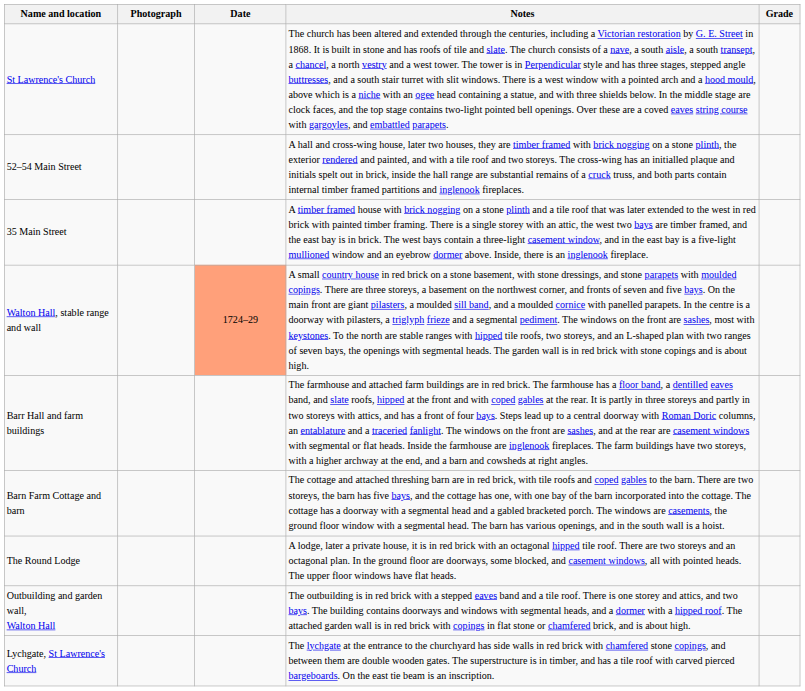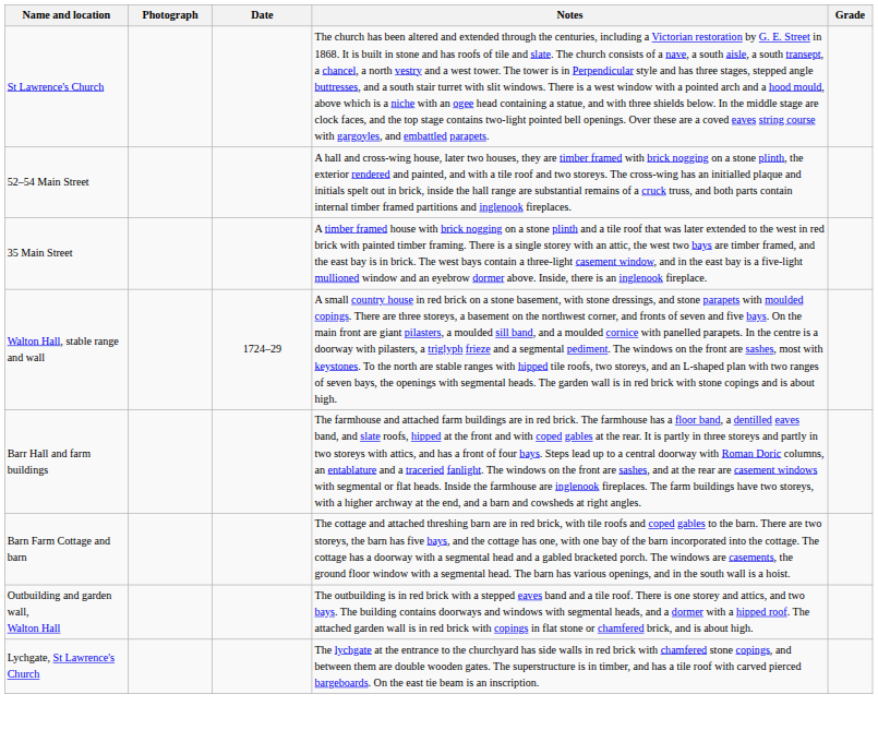Walton Hall, stable range and wall | Date: lightsalmon background -> no background
- row: The Round Lodge | A lodge, later a private house, it is in red brick with an octagonal hipped tile roof. There are two storeys and an octagonal plan. In the ground floor are doorways, some blocked, and casement windows, all with pointed heads. The upper floor windows have flat heads.
